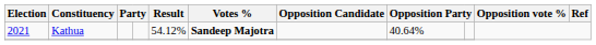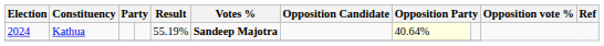Kathua | Election: 2021 -> 2024
Kathua | Result: 54.12% -> 55.19%
Kathua | column 8: no background -> lightyellow background
